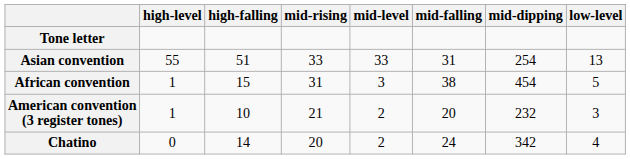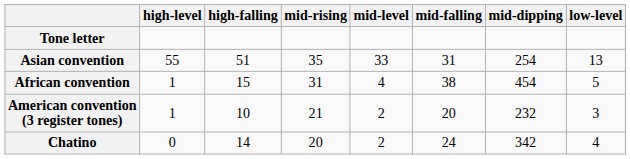Asian convention | mid-rising: 33 -> 35
African convention | mid-level: 3 -> 4
